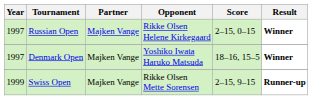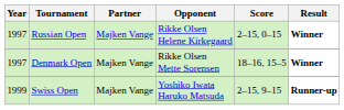Denmark Open | Opponent: Yoshiko Iwata Haruko Matsuda -> Rikke Olsen Mette Sorensen
Swiss Open | Opponent: Rikke Olsen Mette Sorensen -> Yoshiko Iwata Haruko Matsuda
